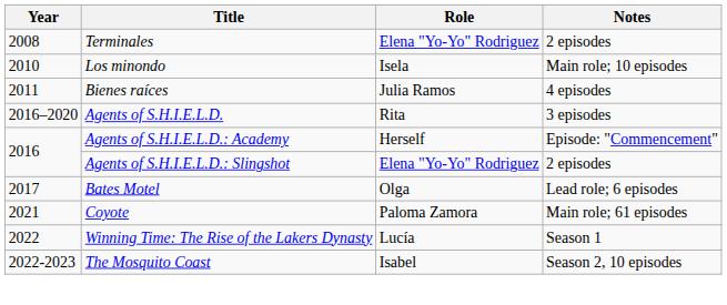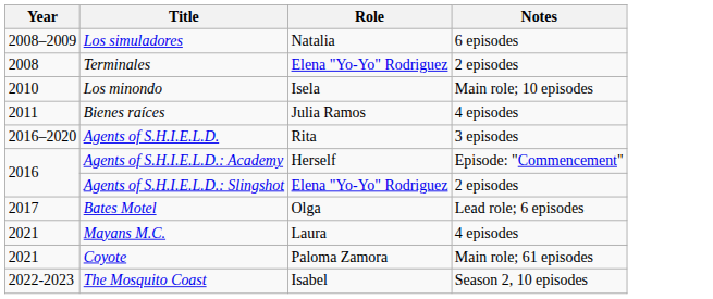+ row: 2008–2009 | Los simuladores | Natalia | 6 episodes
+ row: 2021 | Mayans M.C. | Laura | 4 episodes
- row: 2022 | Winning Time: The Rise of the Lakers Dynasty | Lucía | Season 1
